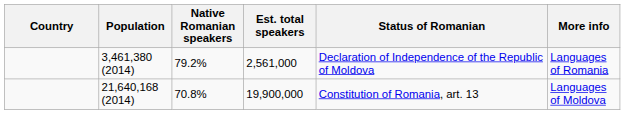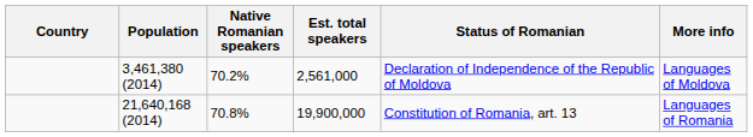3,461,380 (2014) | Native Romanian speakers: 79.2% -> 70.2%
3,461,380 (2014) | More info: Languages of Romania -> Languages of Moldova
21,640,168 (2014) | More info: Languages of Moldova -> Languages of Romania
